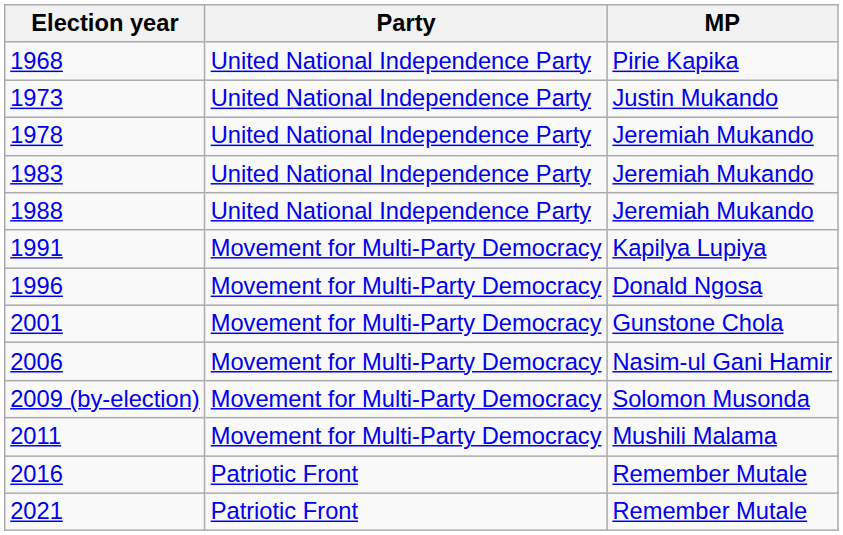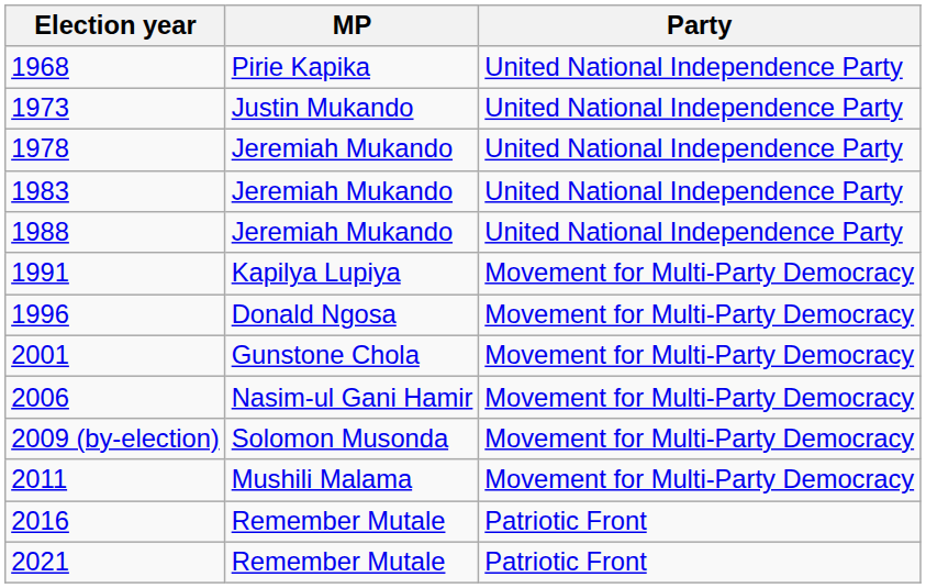columns swapped: MP <-> Party
